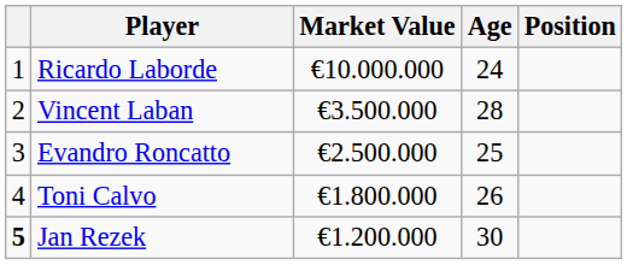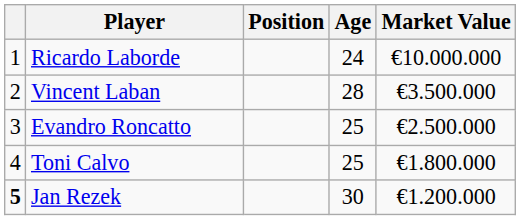columns swapped: Position <-> Market Value
Toni Calvo | Age: 26 -> 25
